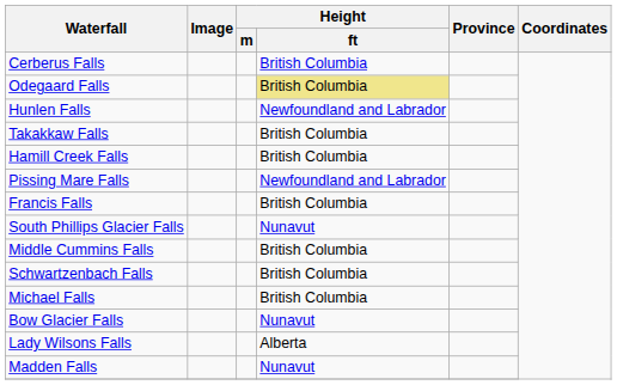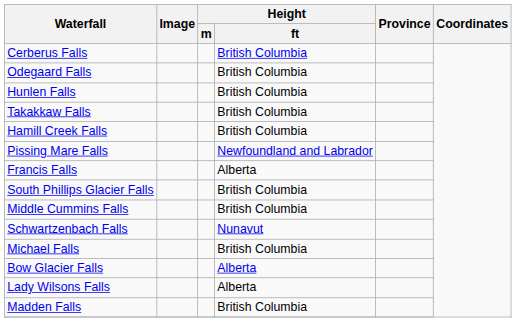Odegaard Falls | Height / ft: khaki background -> no background
Hunlen Falls | Height / ft: Newfoundland and Labrador -> British Columbia
Francis Falls | Height / ft: British Columbia -> Alberta
South Phillips Glacier Falls | Height / ft: Nunavut -> British Columbia
Schwartzenbach Falls | Height / ft: British Columbia -> Nunavut
Bow Glacier Falls | Height / ft: Nunavut -> Alberta
Madden Falls | Height / ft: Nunavut -> British Columbia
